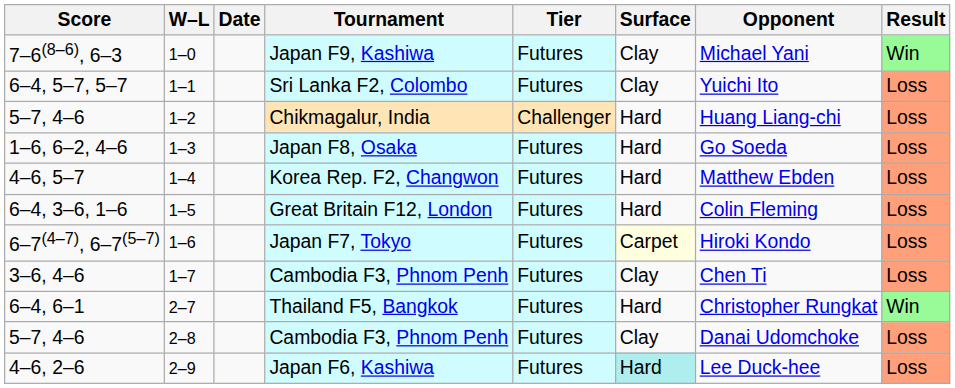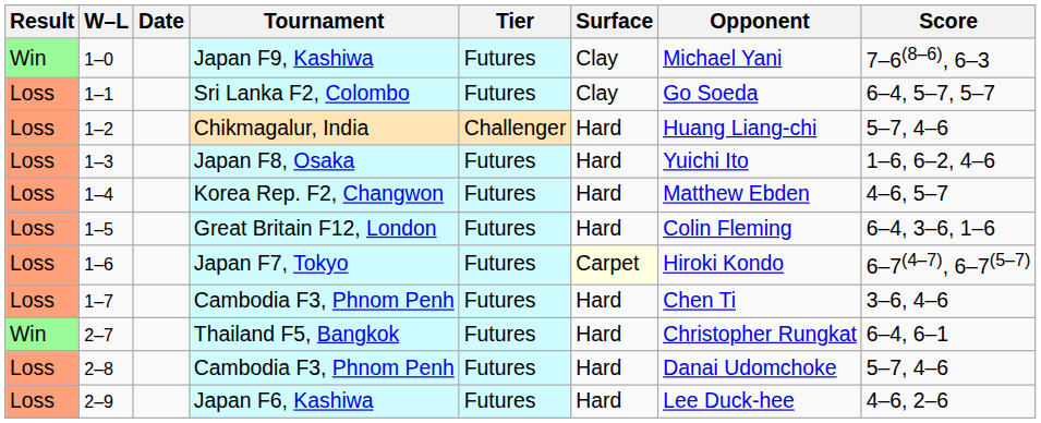columns swapped: Result <-> Score
Sri Lanka F2, Colombo | Opponent: Yuichi Ito -> Go Soeda
Japan F8, Osaka | Opponent: Go Soeda -> Yuichi Ito
1–7 / Cambodia F3, Phnom Penh | Surface: Clay -> Hard
2–8 / Cambodia F3, Phnom Penh | Surface: Clay -> Hard
Japan F6, Kashiwa | Surface: paleturquoise background -> no background
